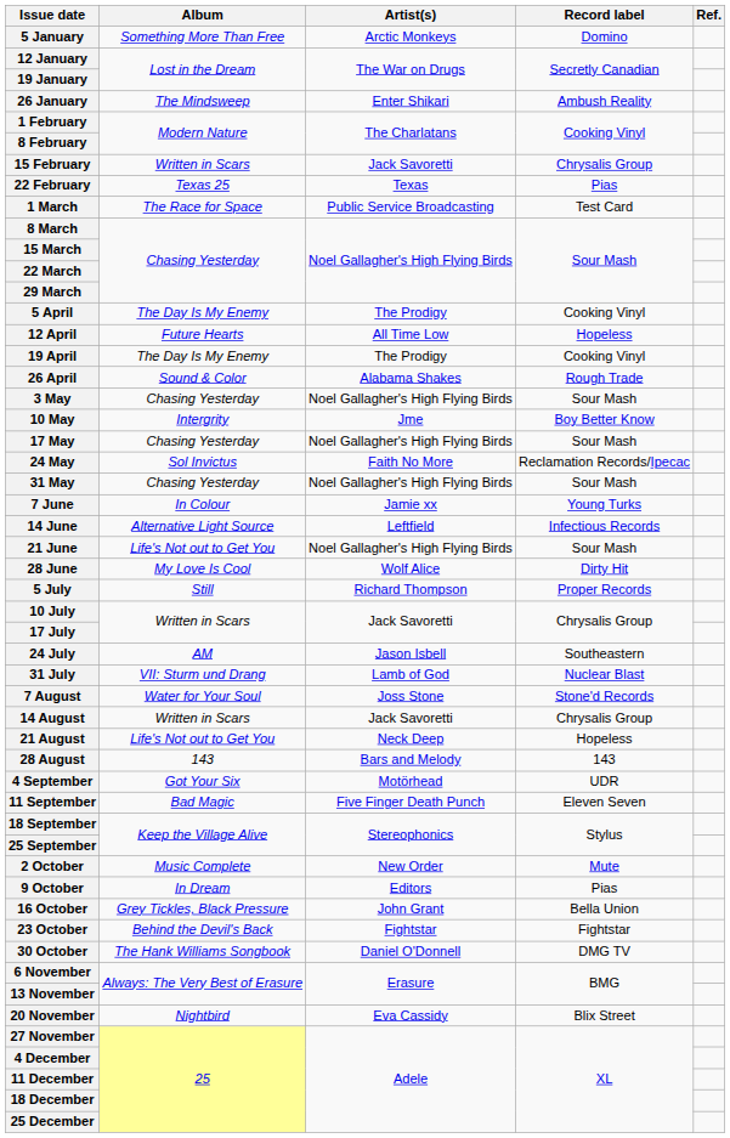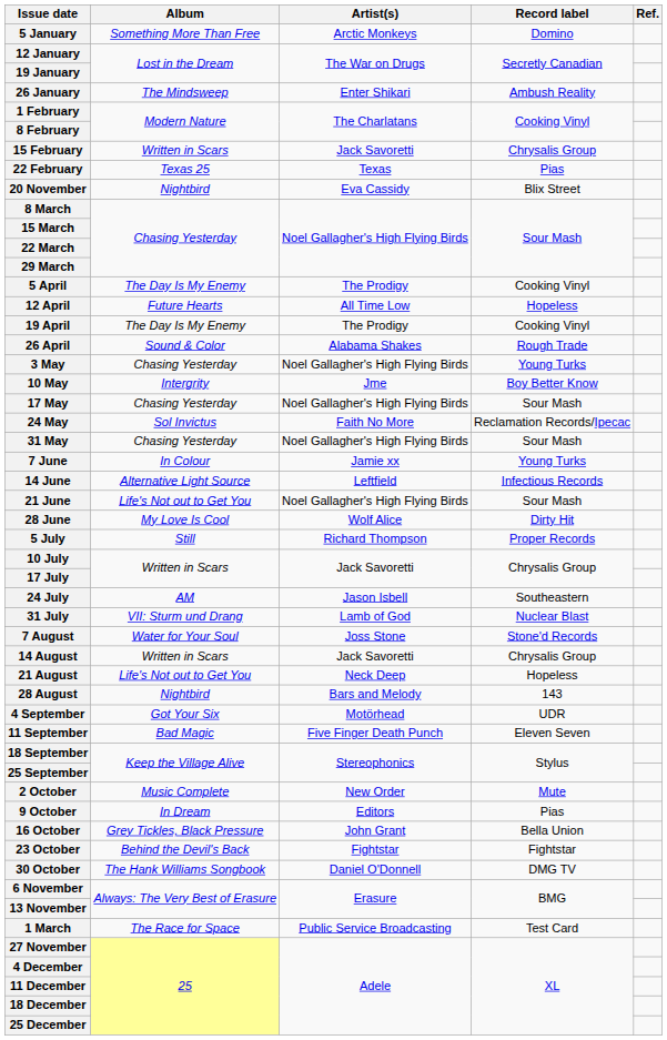rows swapped: 1 March <-> 20 November
3 May | Record label: Sour Mash -> Young Turks
28 August | Album: 143 -> Nightbird
